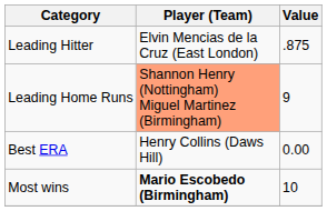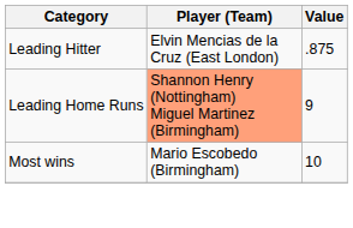- row: Best ERA | Henry Collins (Daws Hill) | 0.00
Most wins | Player (Team): bold -> normal
